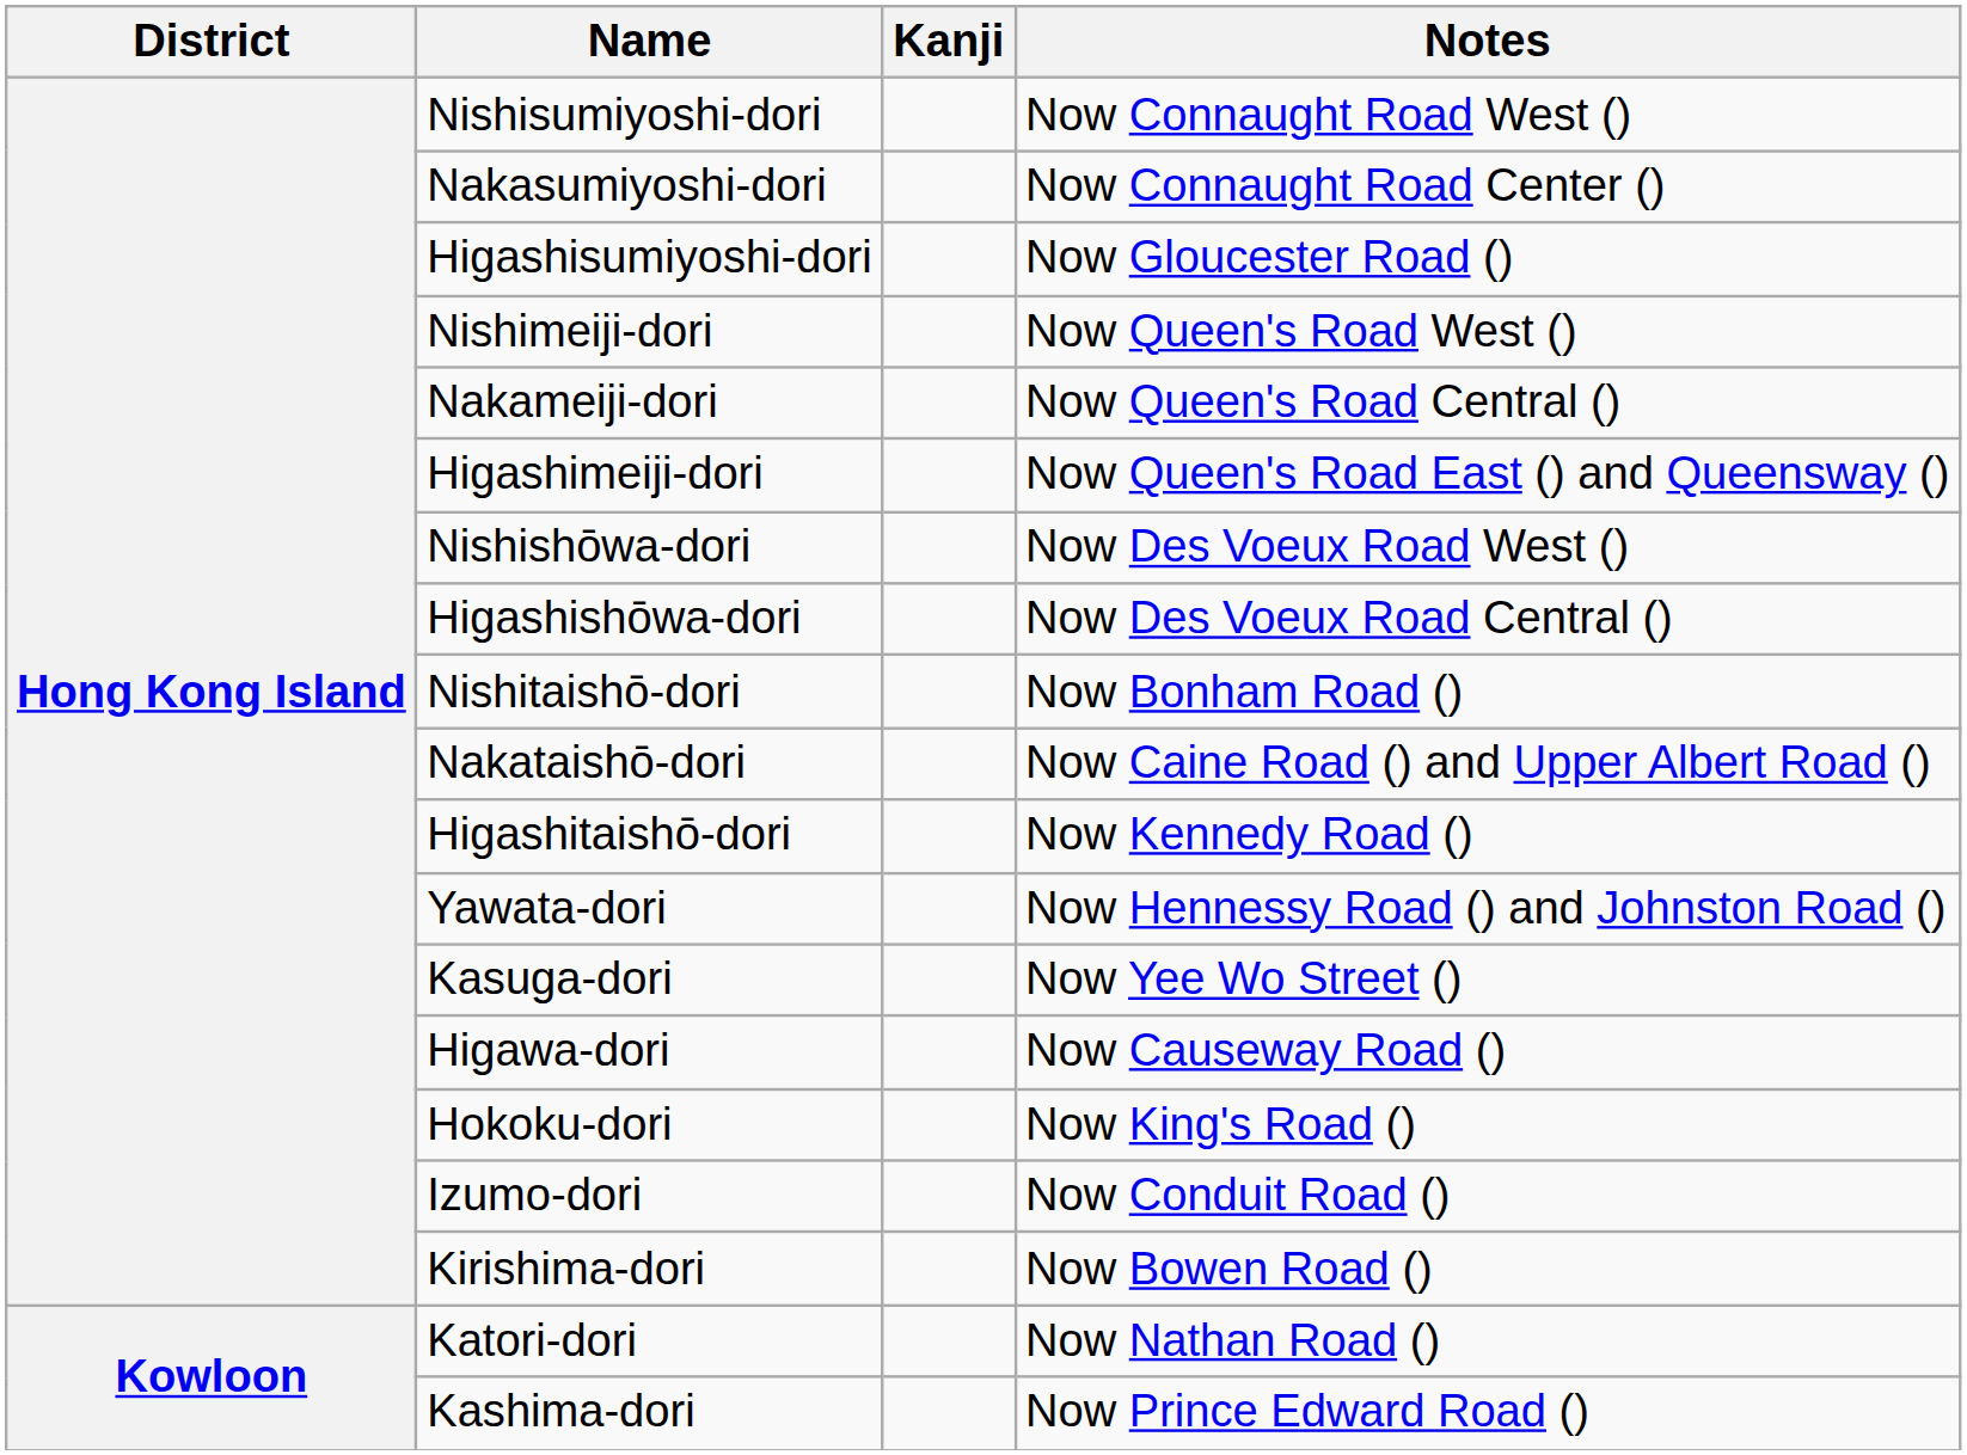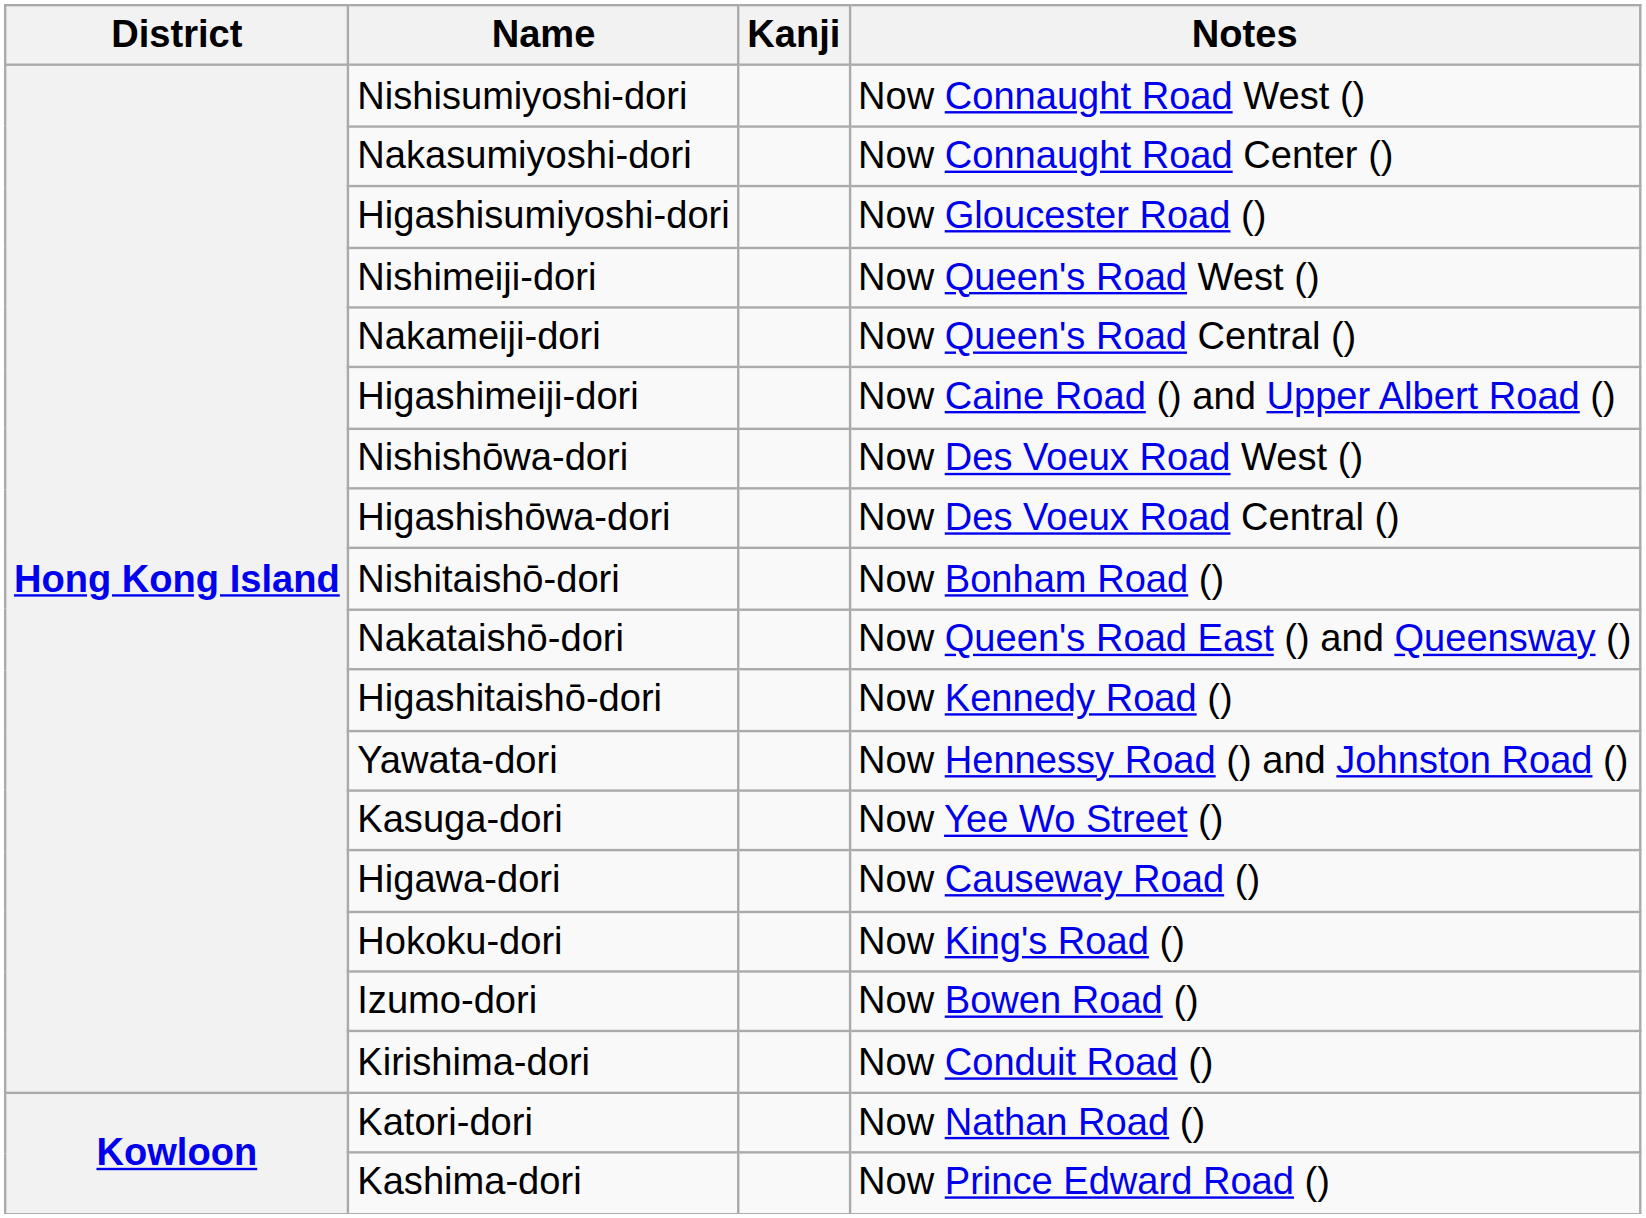Higashimeiji-dori | Notes: Now Queen's Road East () and Queensway () -> Now Caine Road () and Upper Albert Road ()
Nakataishō-dori | Notes: Now Caine Road () and Upper Albert Road () -> Now Queen's Road East () and Queensway ()
Izumo-dori | Notes: Now Conduit Road () -> Now Bowen Road ()
Kirishima-dori | Notes: Now Bowen Road () -> Now Conduit Road ()
